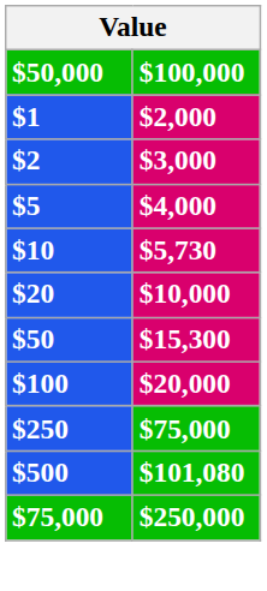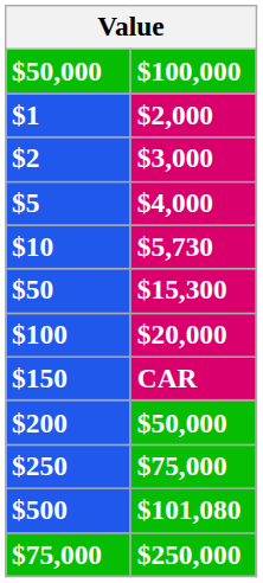- row: $20 | $10,000
+ row: $150 | CAR
+ row: $200 | $50,000
